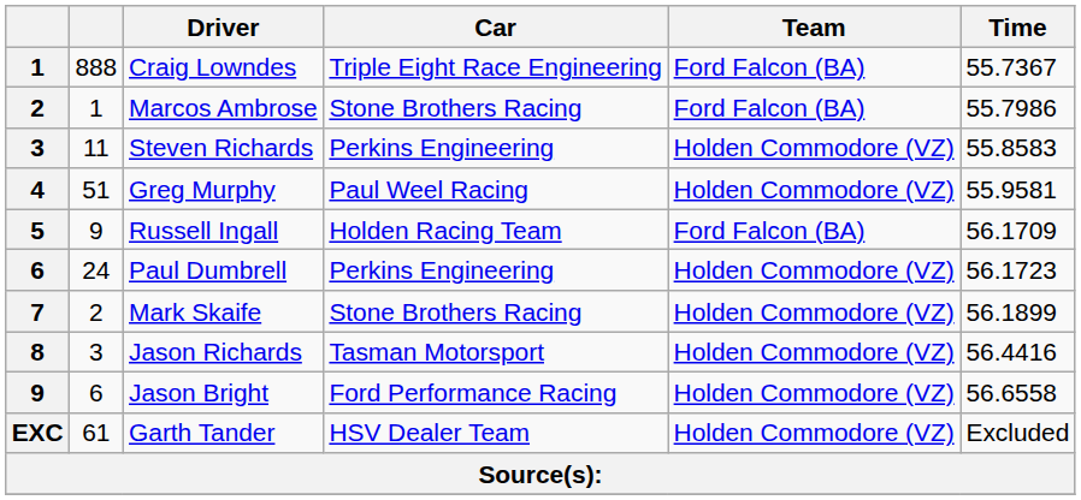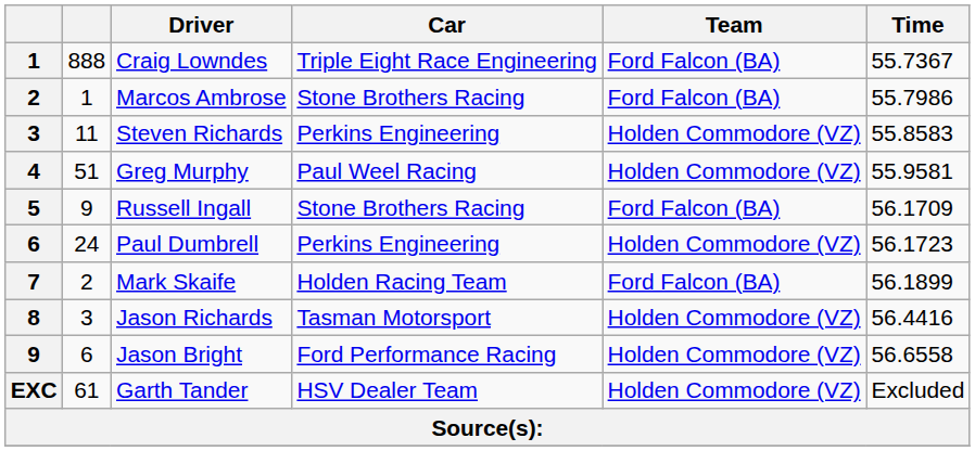Russell Ingall | Car: Holden Racing Team -> Stone Brothers Racing
Mark Skaife | Car: Stone Brothers Racing -> Holden Racing Team
Mark Skaife | Team: Holden Commodore (VZ) -> Ford Falcon (BA)
